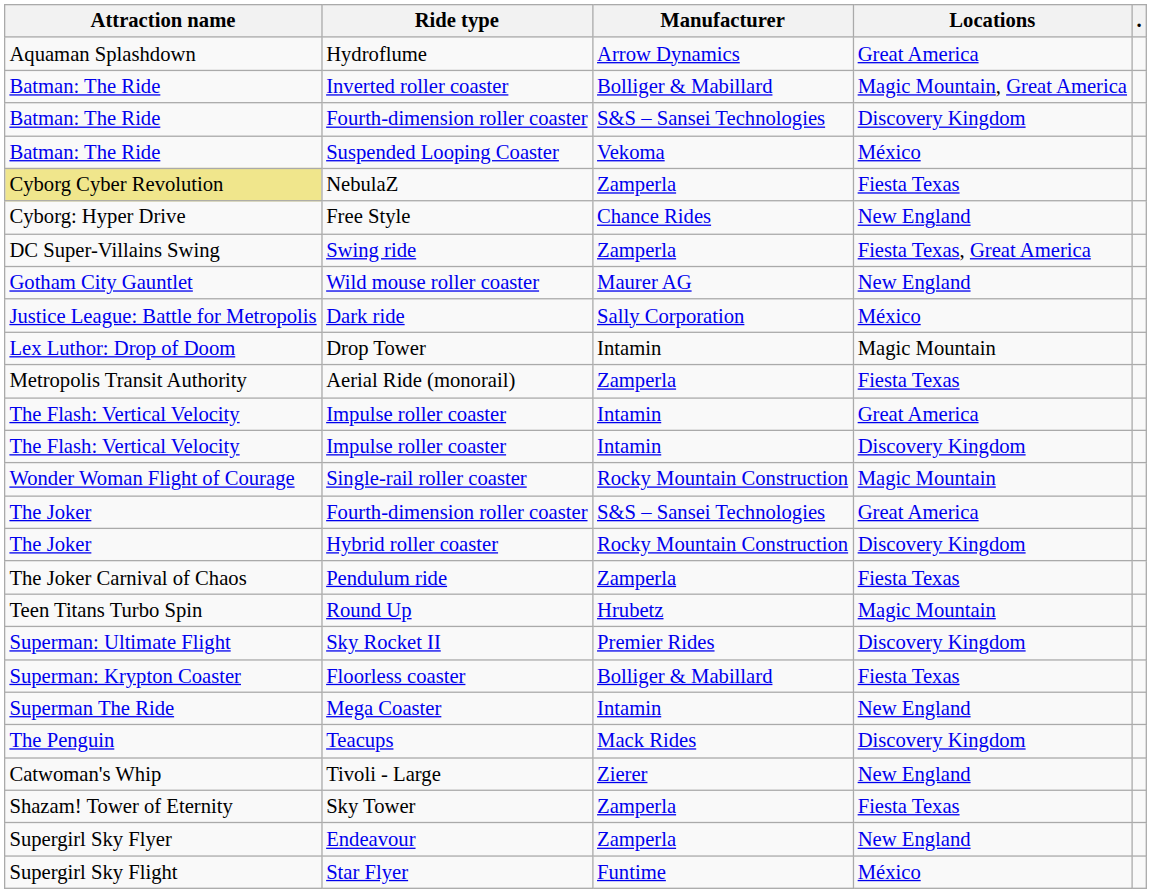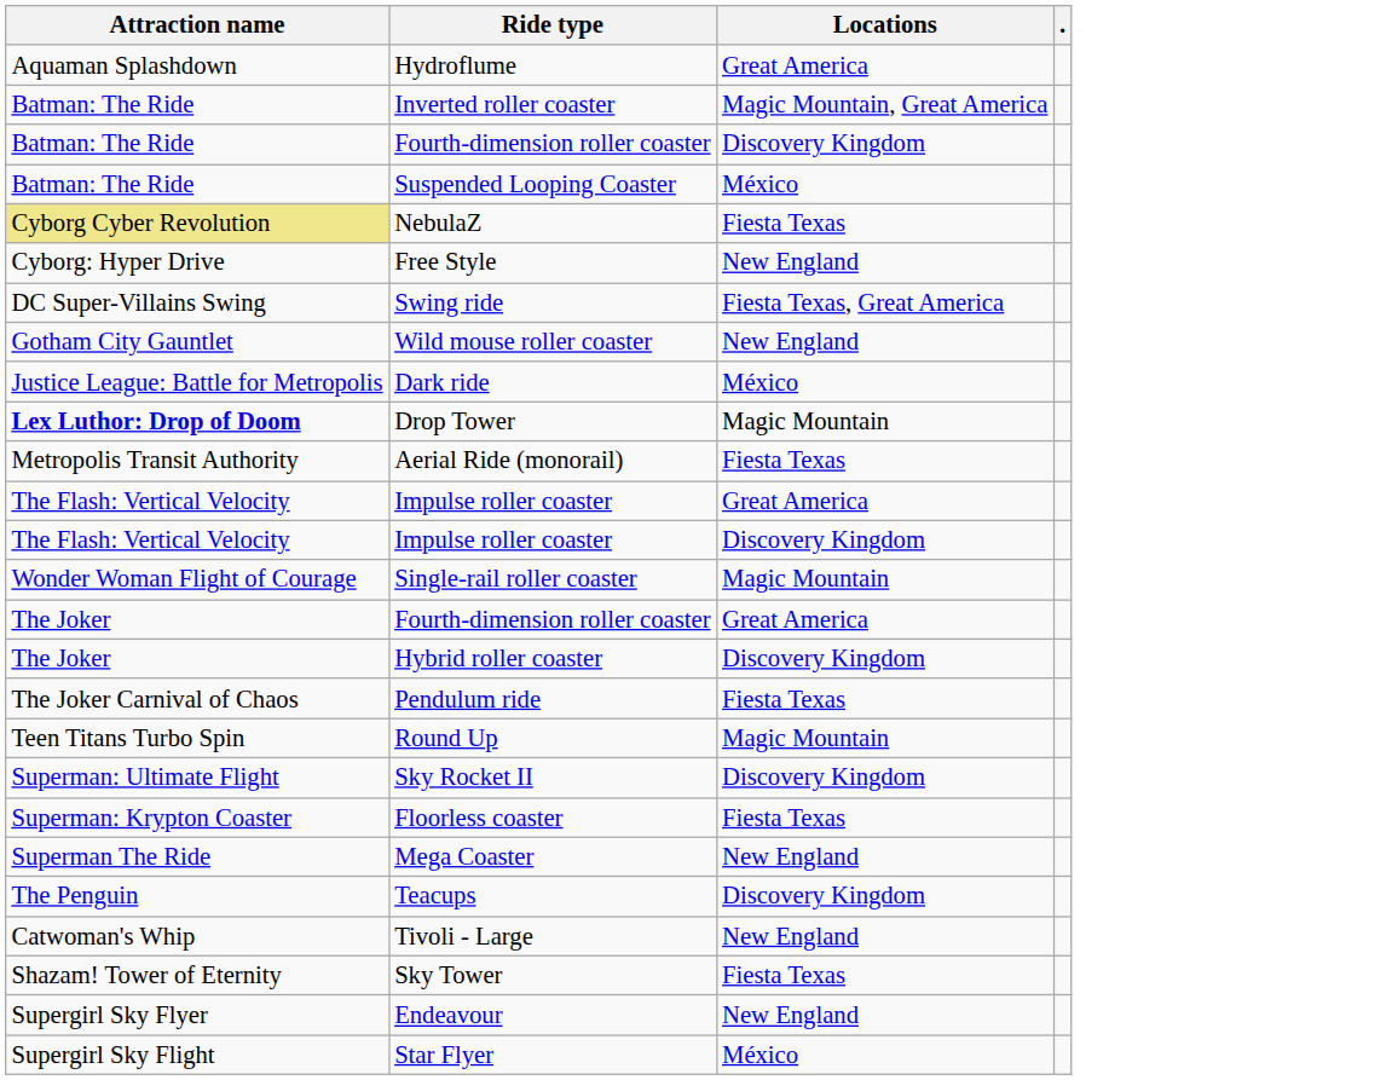- column: Manufacturer | Arrow Dynamics | Bolliger & Mabillard | S&S – Sansei Technologies | Vekoma | Zamperla | Chance Rides | Zamperla | Maurer AG | Sally Corporation | Intamin | Zamperla | Intamin | Intamin | Rocky Mountain Construction | S&S – Sansei Technologies | Rocky Mountain Construction | Zamperla | Hrubetz | Premier Rides | Bolliger & Mabillard | Intamin | Mack Rides | Zierer | Zamperla | Zamperla | Funtime
Drop Tower | Attraction name: normal -> bold
